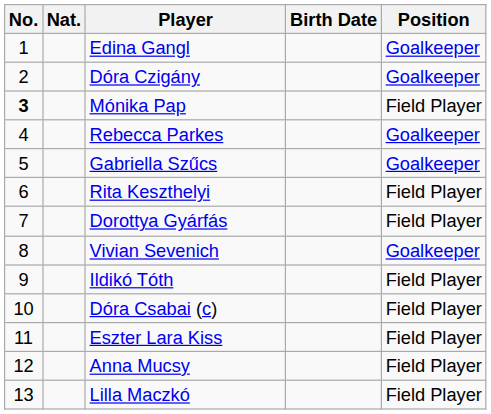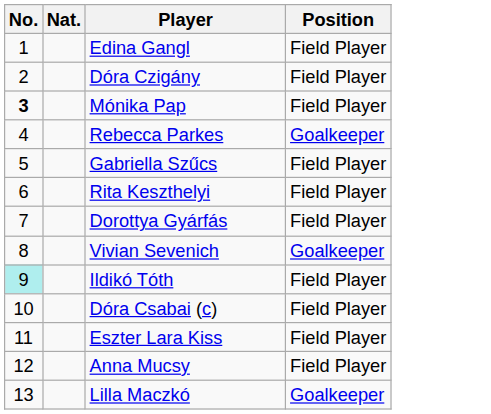- column: Birth Date
Edina Gangl | Position: Goalkeeper -> Field Player
Dóra Czigány | Position: Goalkeeper -> Field Player
Gabriella Szűcs | Position: Goalkeeper -> Field Player
Ildikó Tóth | No.: no background -> paleturquoise background
Lilla Maczkó | Position: Field Player -> Goalkeeper
